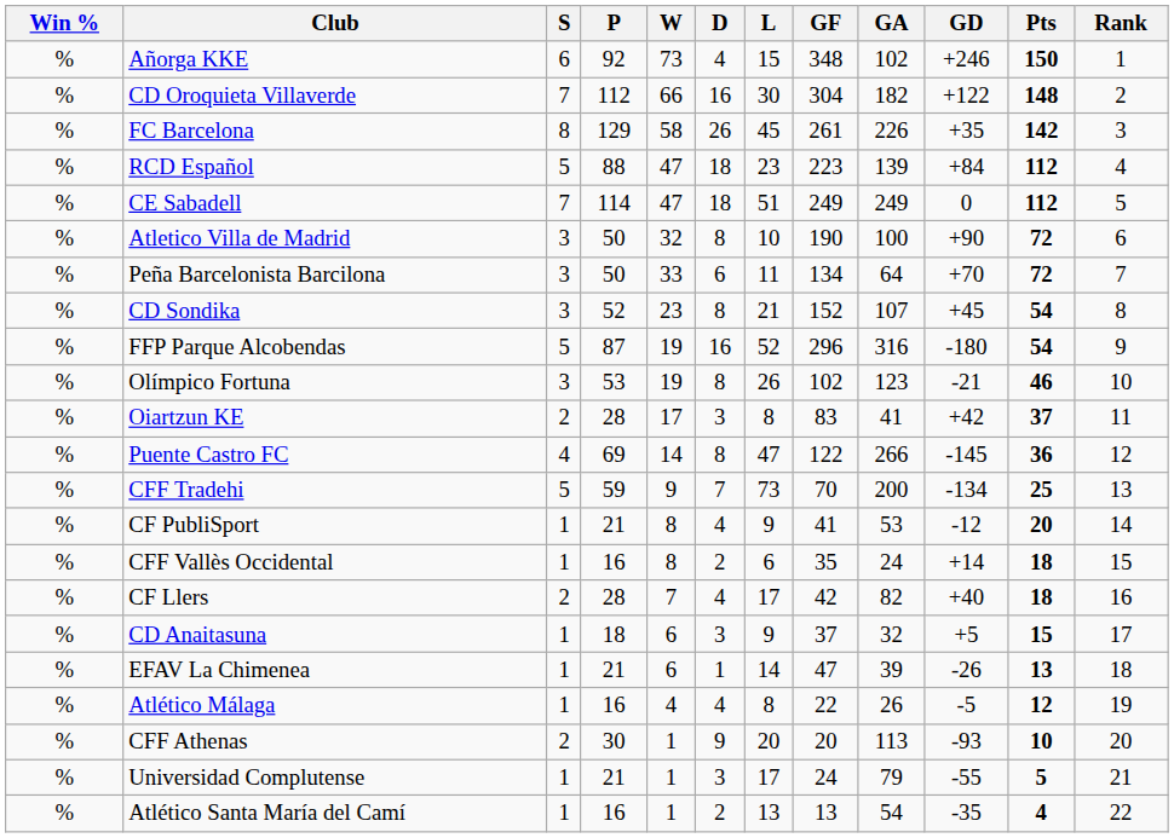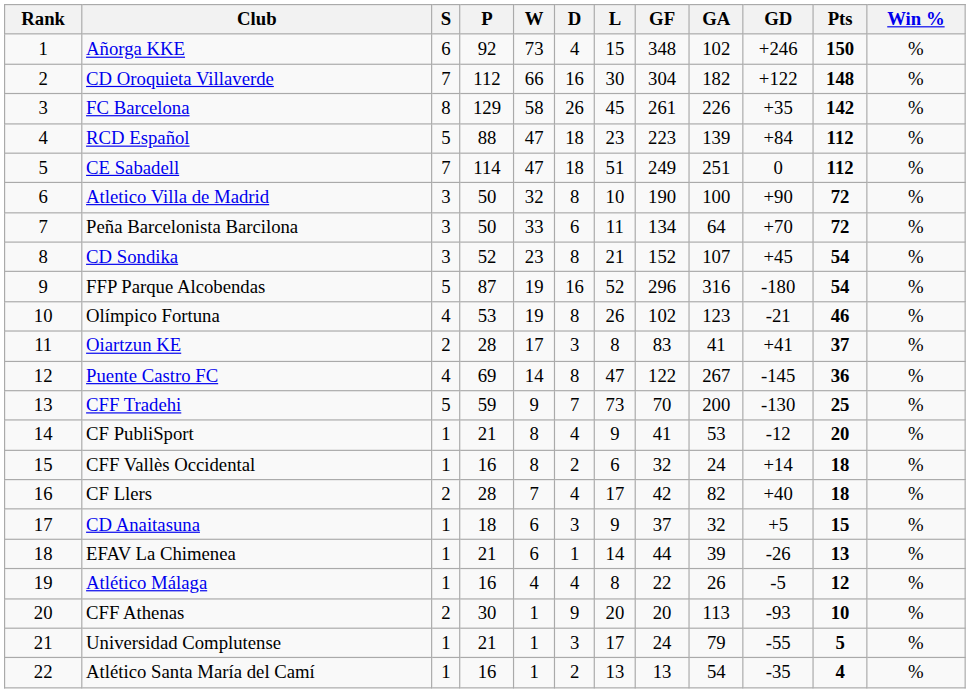columns swapped: Rank <-> Win %
CE Sabadell | GA: 249 -> 251
Olímpico Fortuna | S: 3 -> 4
Oiartzun KE | GD: +42 -> +41
Puente Castro FC | GA: 266 -> 267
CFF Tradehi | GD: -134 -> -130
CFF Vallès Occidental | GF: 35 -> 32
EFAV La Chimenea | GF: 47 -> 44
